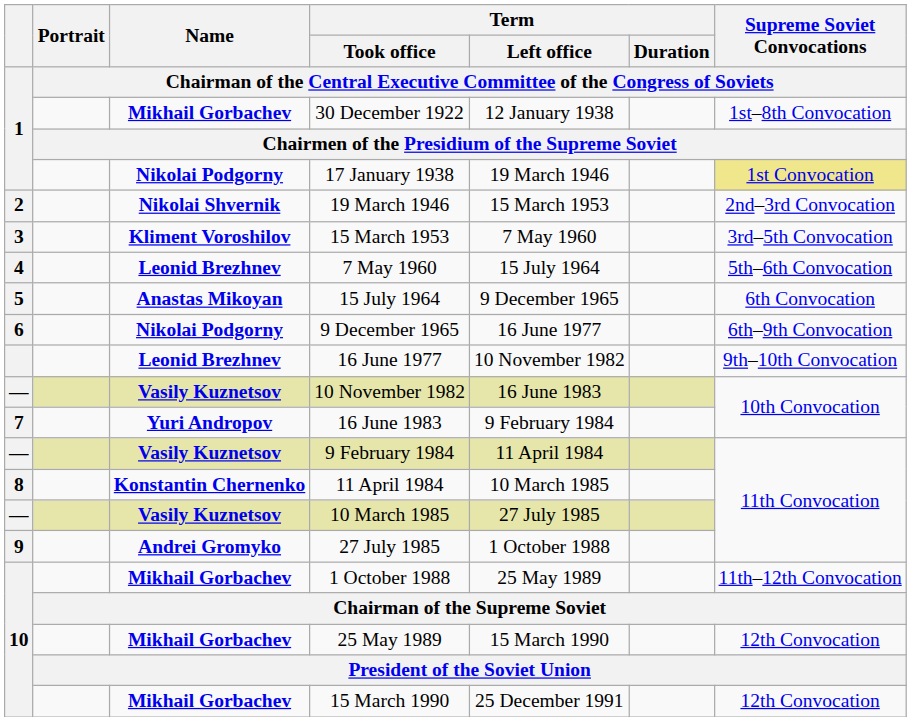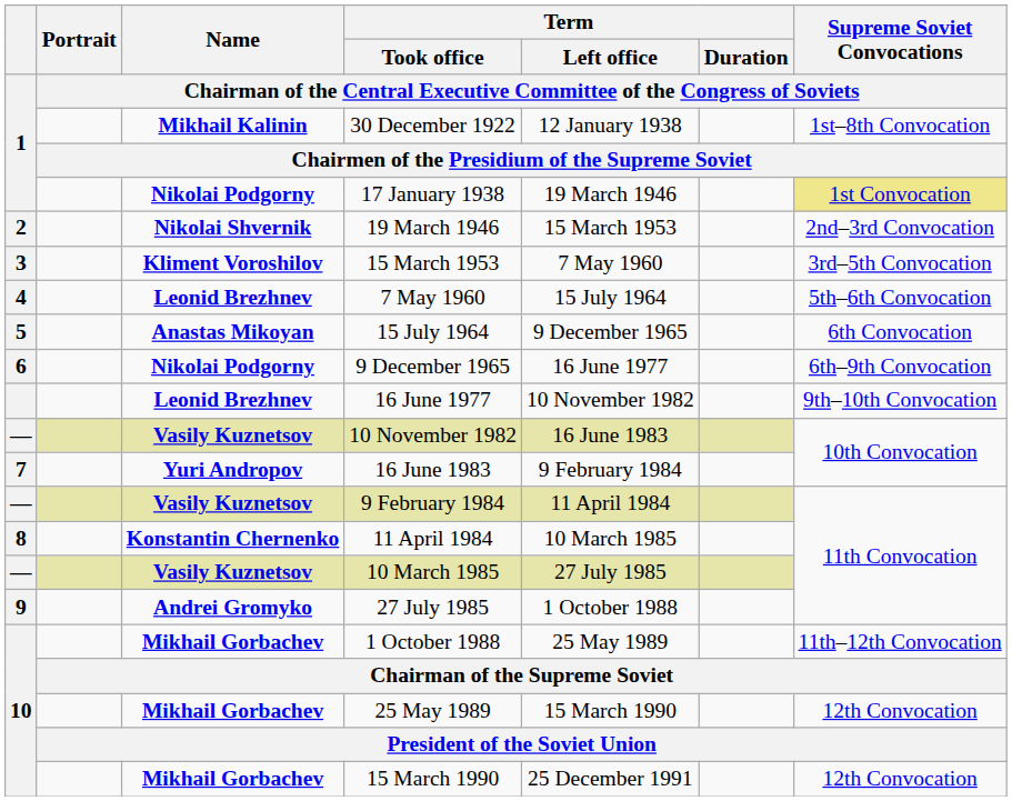30 December 1922 | column 3: Mikhail Gorbachev -> Mikhail Kalinin
